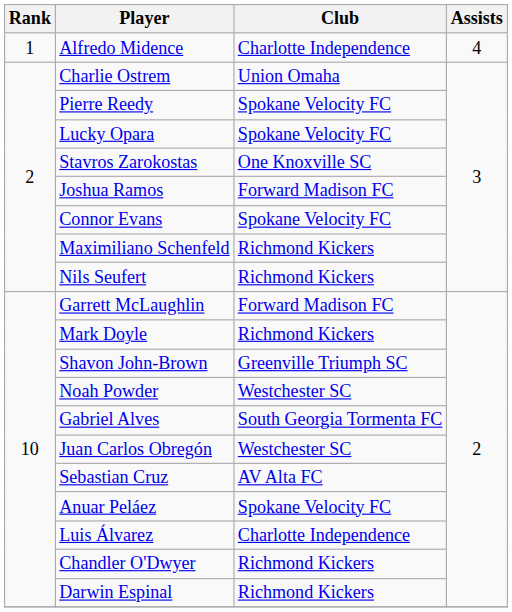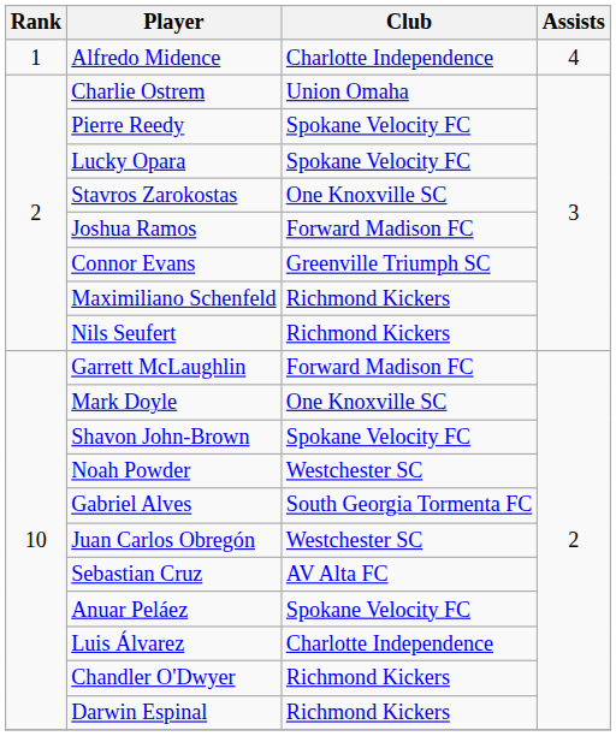Connor Evans | Club: Spokane Velocity FC -> Greenville Triumph SC
Mark Doyle | Club: Richmond Kickers -> One Knoxville SC
Shavon John-Brown | Club: Greenville Triumph SC -> Spokane Velocity FC
